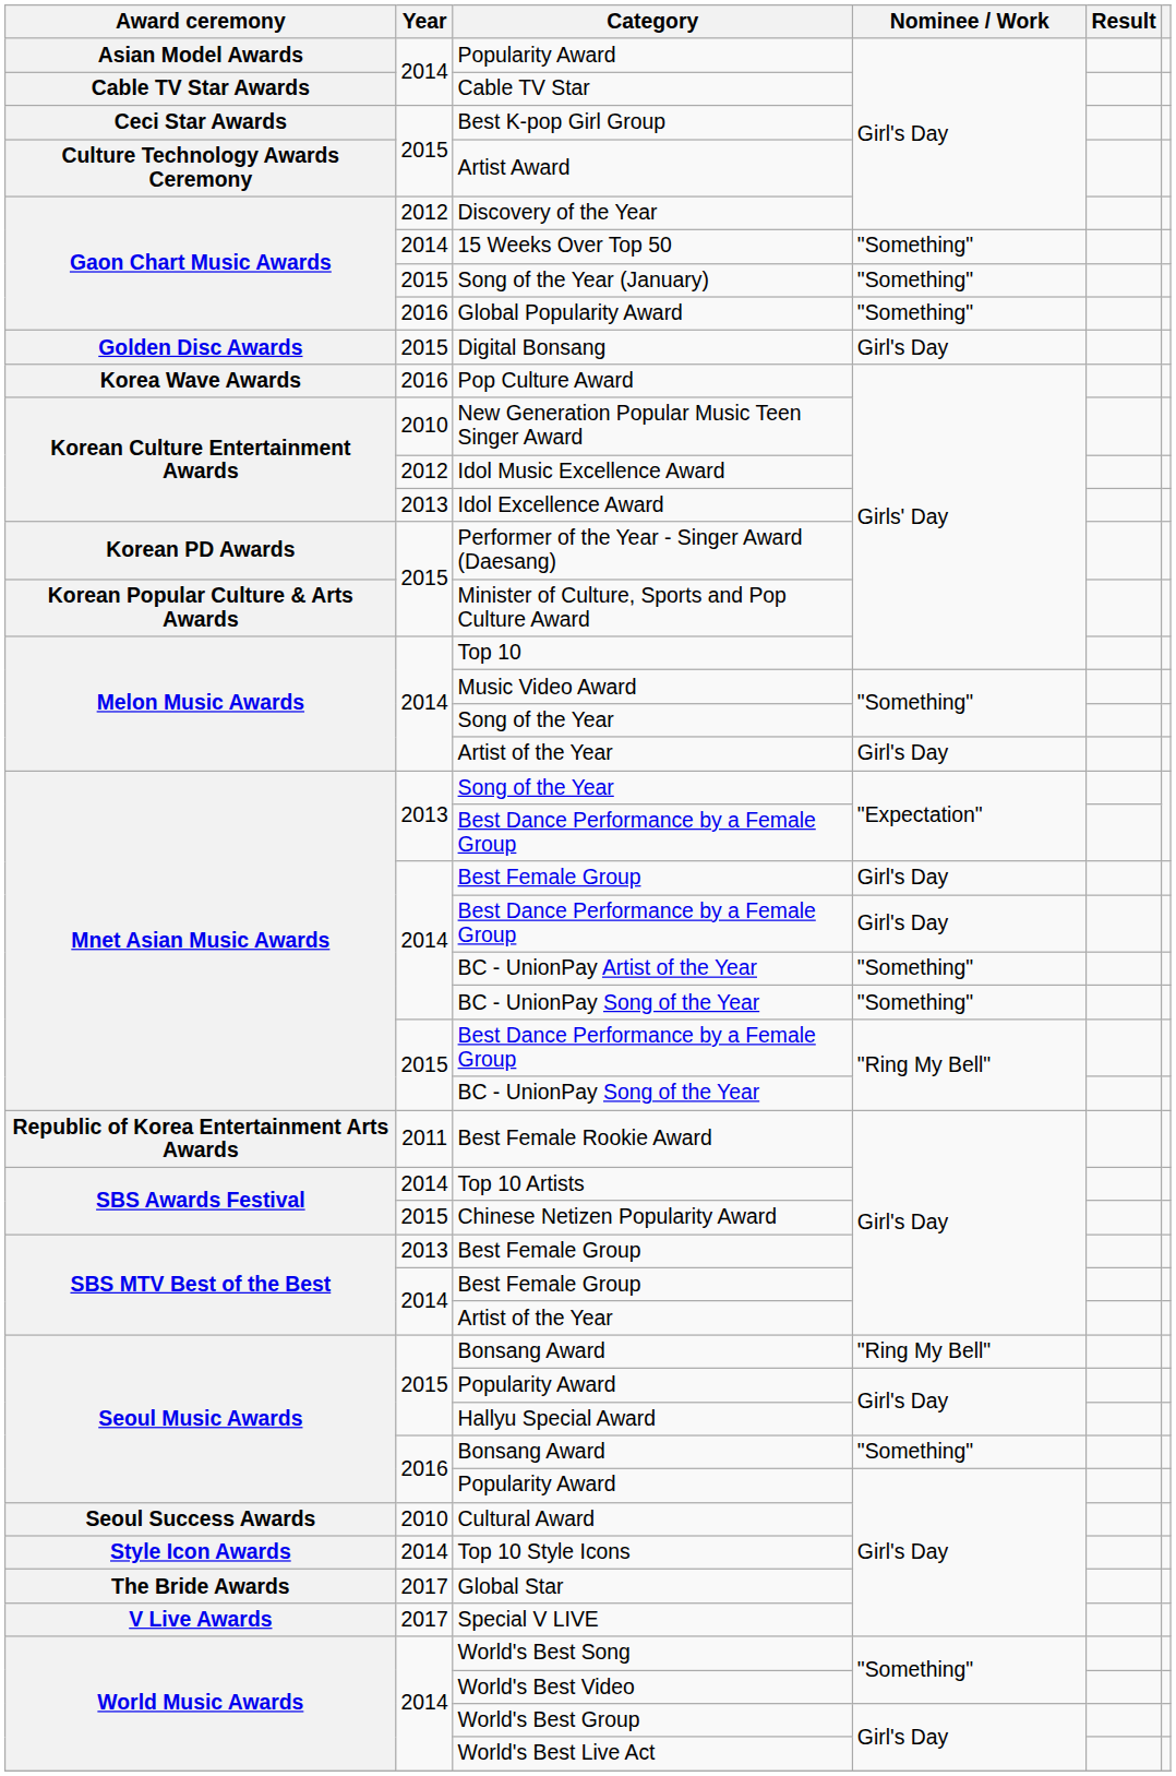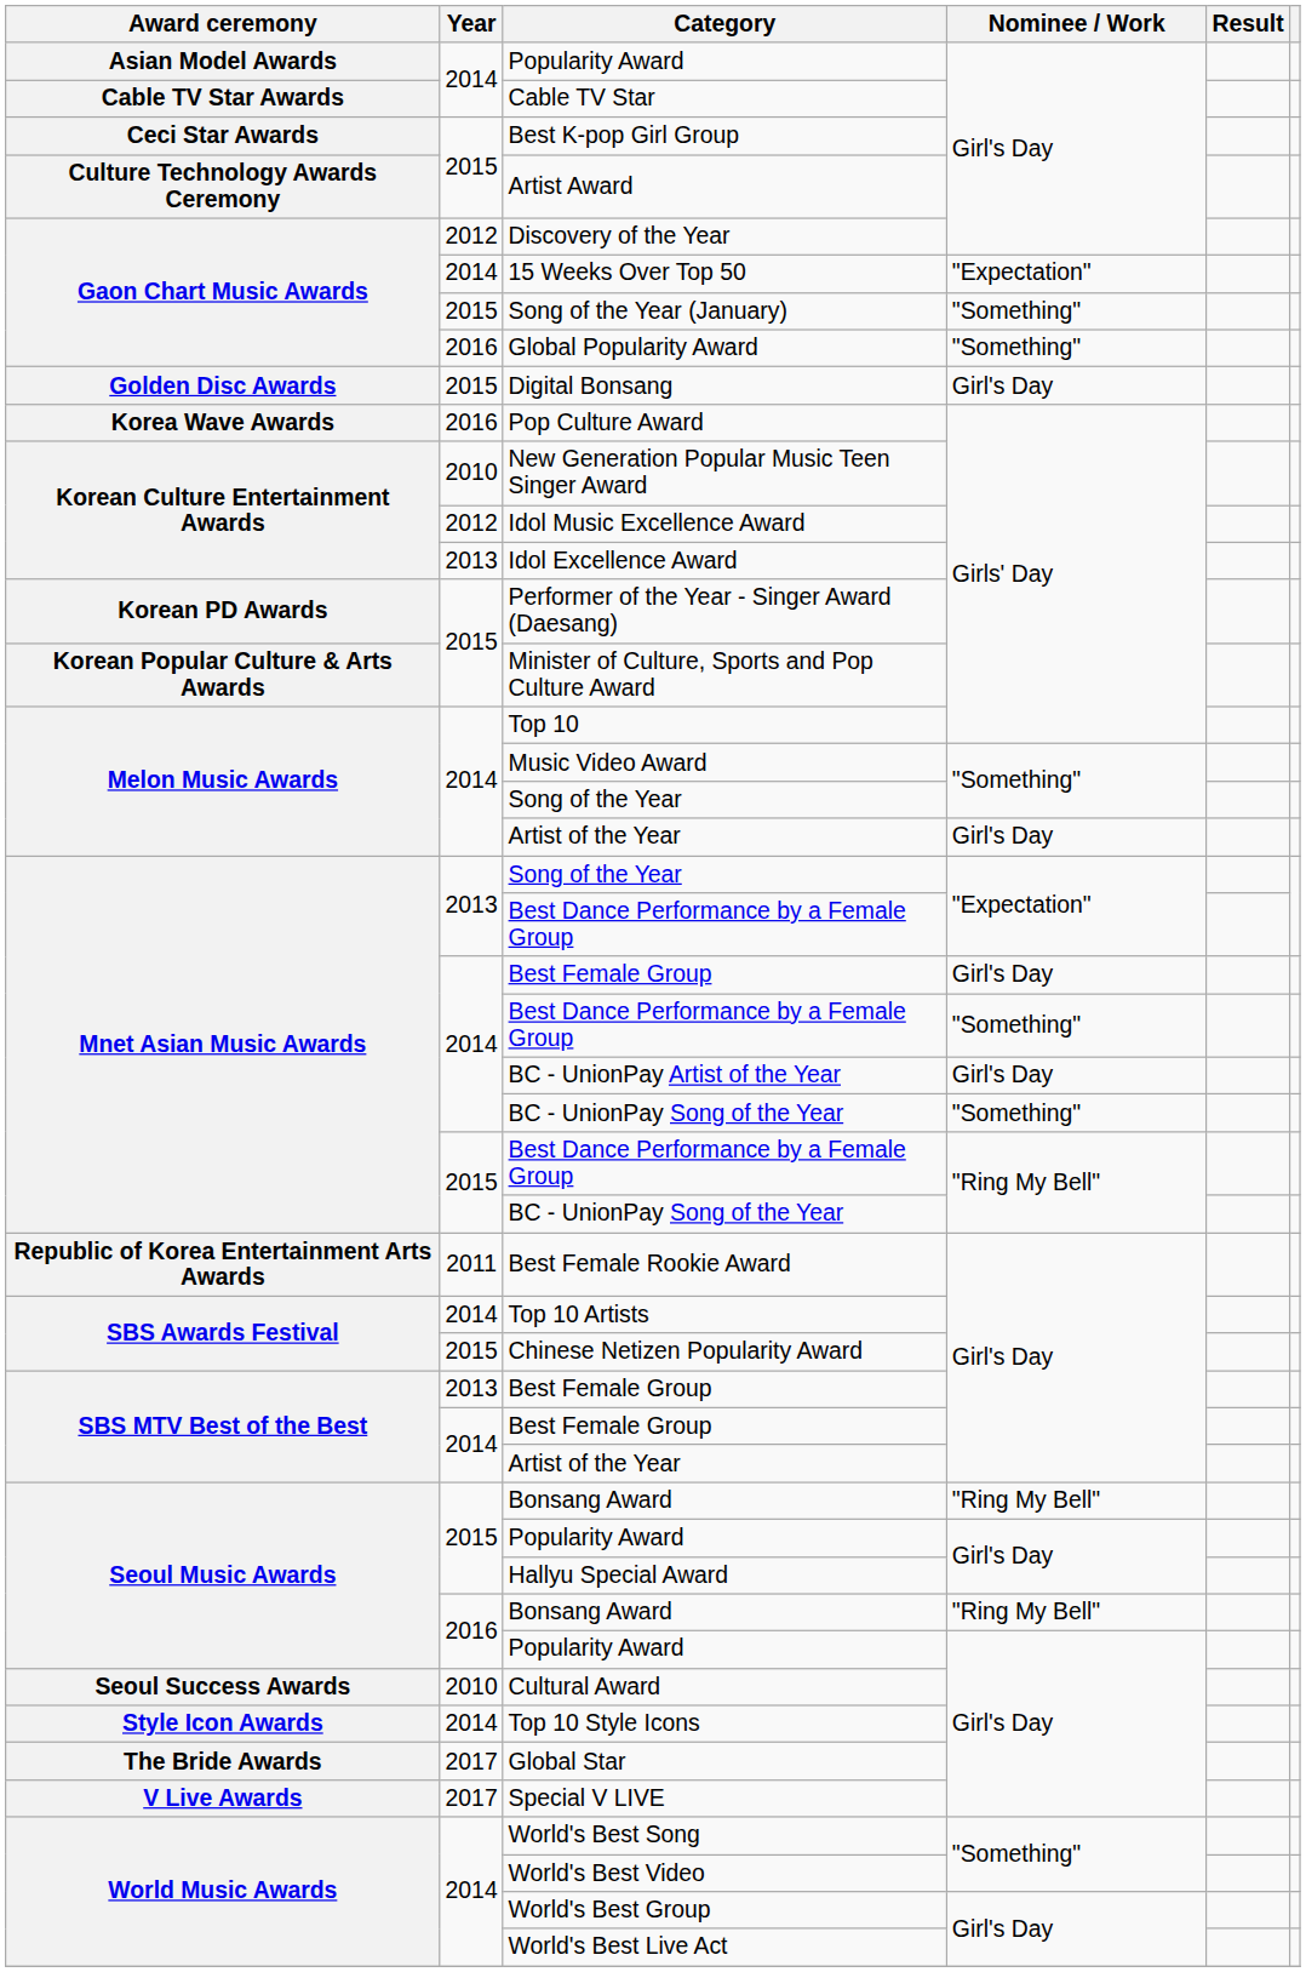15 Weeks Over Top 50 | Nominee / Work: "Something" -> "Expectation"
2014 / Best Dance Performance by a Female Group | Nominee / Work: Girl's Day -> "Something"
BC - UnionPay Artist of the Year | Nominee / Work: "Something" -> Girl's Day
2016 / Bonsang Award | Nominee / Work: "Something" -> "Ring My Bell"
